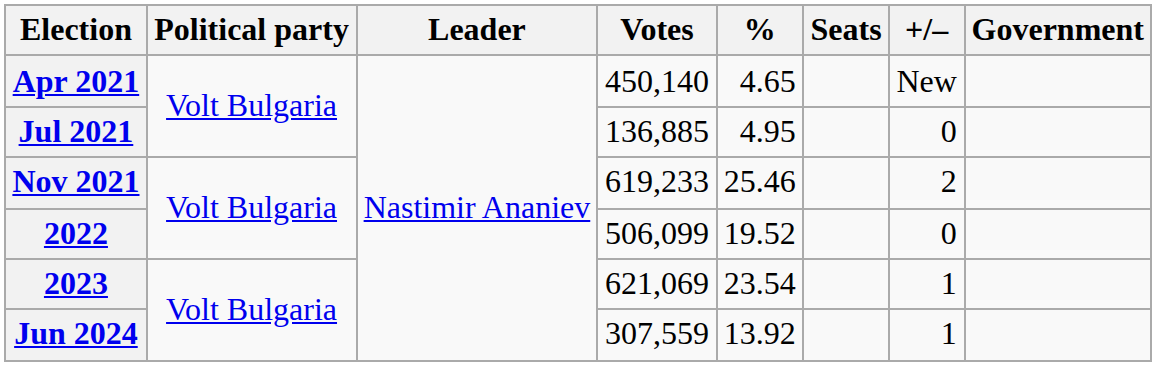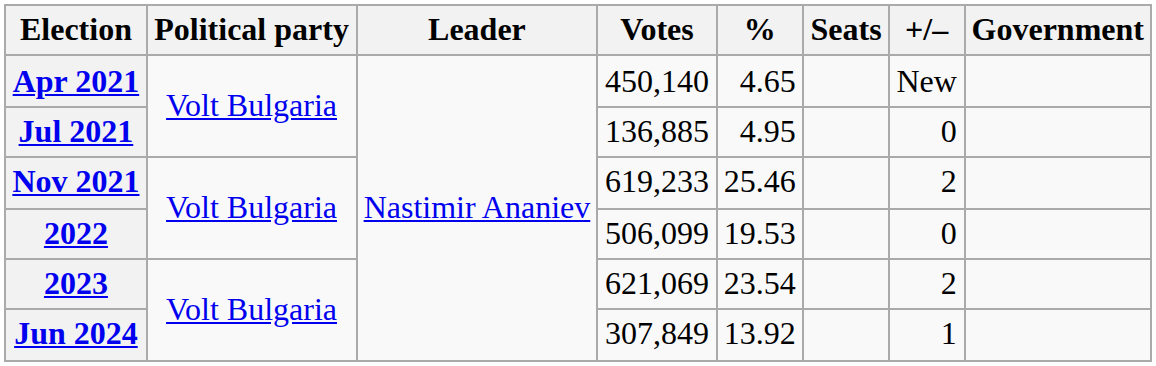2022 | %: 19.52 -> 19.53
2023 | +/–: 1 -> 2
Jun 2024 | Votes: 307,559 -> 307,849
